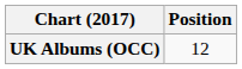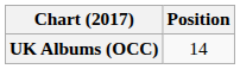UK Albums (OCC) | Position: 12 -> 14
